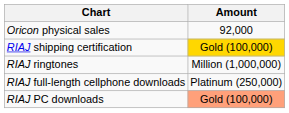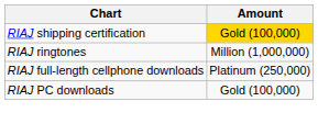- row: Oricon physical sales | 92,000
RIAJ PC downloads | Amount: lightsalmon background -> no background
